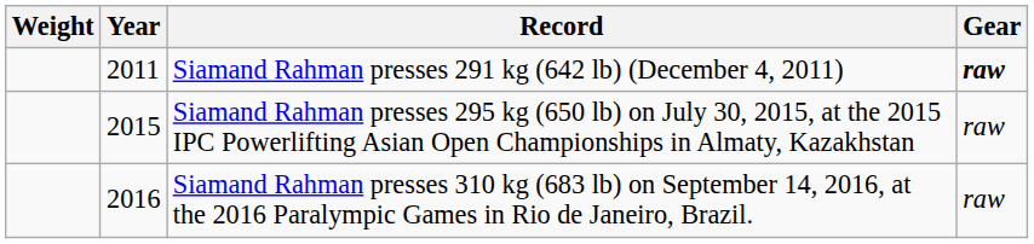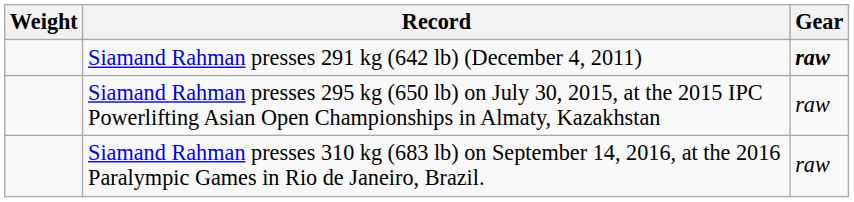- column: Year | 2011 | 2015 | 2016
